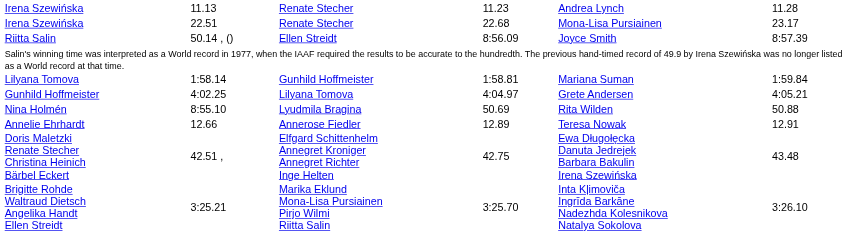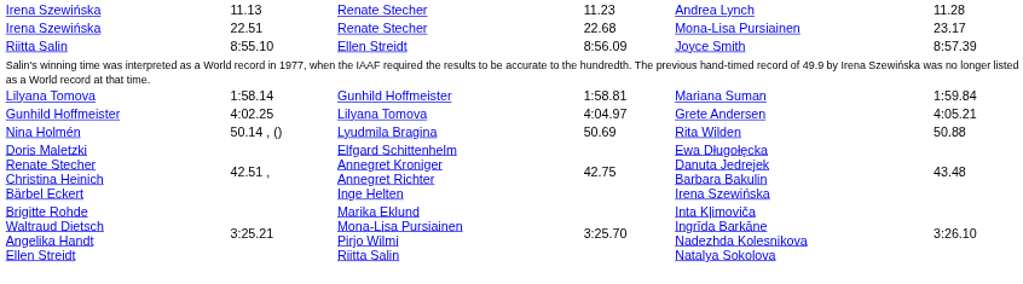Riitta Salin | column 3: 50.14 , () -> 8:55.10
Nina Holmén | column 3: 8:55.10 -> 50.14 , ()
- row: Annelie Ehrhardt | 12.66 | Annerose Fiedler | 12.89 | Teresa Nowak | 12.91
